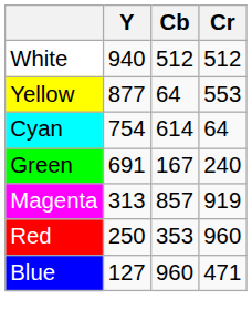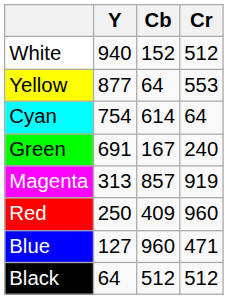White | Cb: 512 -> 152
Red | Cb: 353 -> 409
+ row: Black | 64 | 512 | 512
